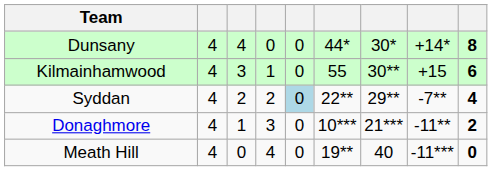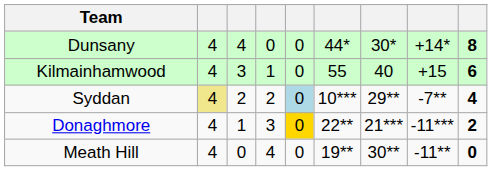Kilmainhamwood | column 7: 30** -> 40
Syddan | column 2: no background -> khaki background
Syddan | column 6: 22** -> 10***
Donaghmore | column 5: no background -> gold background
Donaghmore | column 6: 10*** -> 22**
Donaghmore | column 8: -11** -> -11***
Meath Hill | column 7: 40 -> 30**
Meath Hill | column 8: -11*** -> -11**
